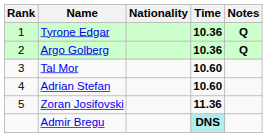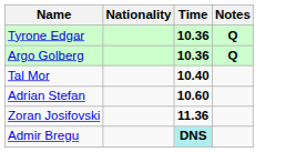- column: Rank | 1 | 2 | 3 | 4 | 5
Tal Mor | Time: 10.60 -> 10.40
